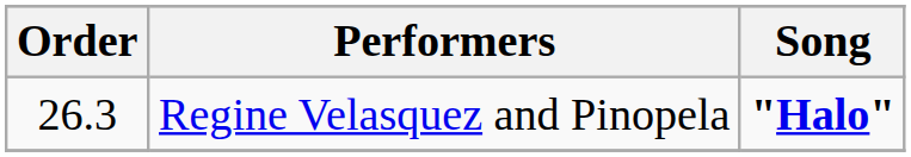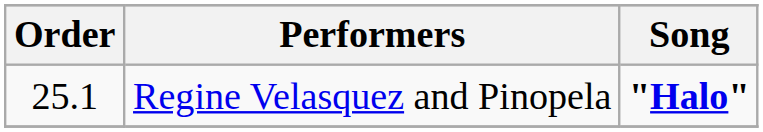Regine Velasquez and Pinopela | Order: 26.3 -> 25.1
